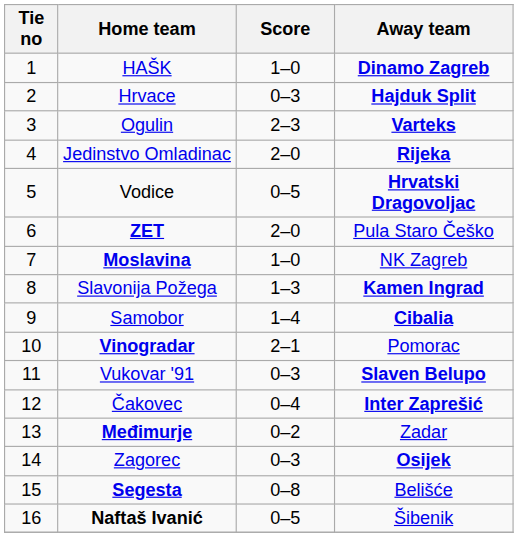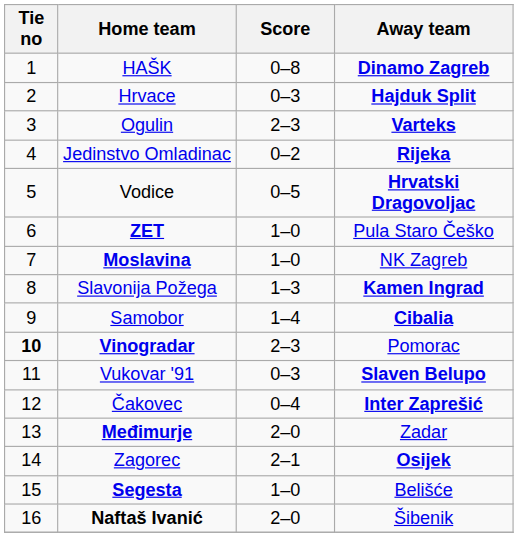HAŠK | Score: 1–0 -> 0–8
Jedinstvo Omladinac | Score: 2–0 -> 0–2
ZET | Score: 2–0 -> 1–0
Vinogradar | Tie no: normal -> bold
Vinogradar | Score: 2–1 -> 2–3
Međimurje | Score: 0–2 -> 2–0
Zagorec | Score: 0–3 -> 2–1
Segesta | Score: 0–8 -> 1–0
Naftaš Ivanić | Score: 0–5 -> 2–0
